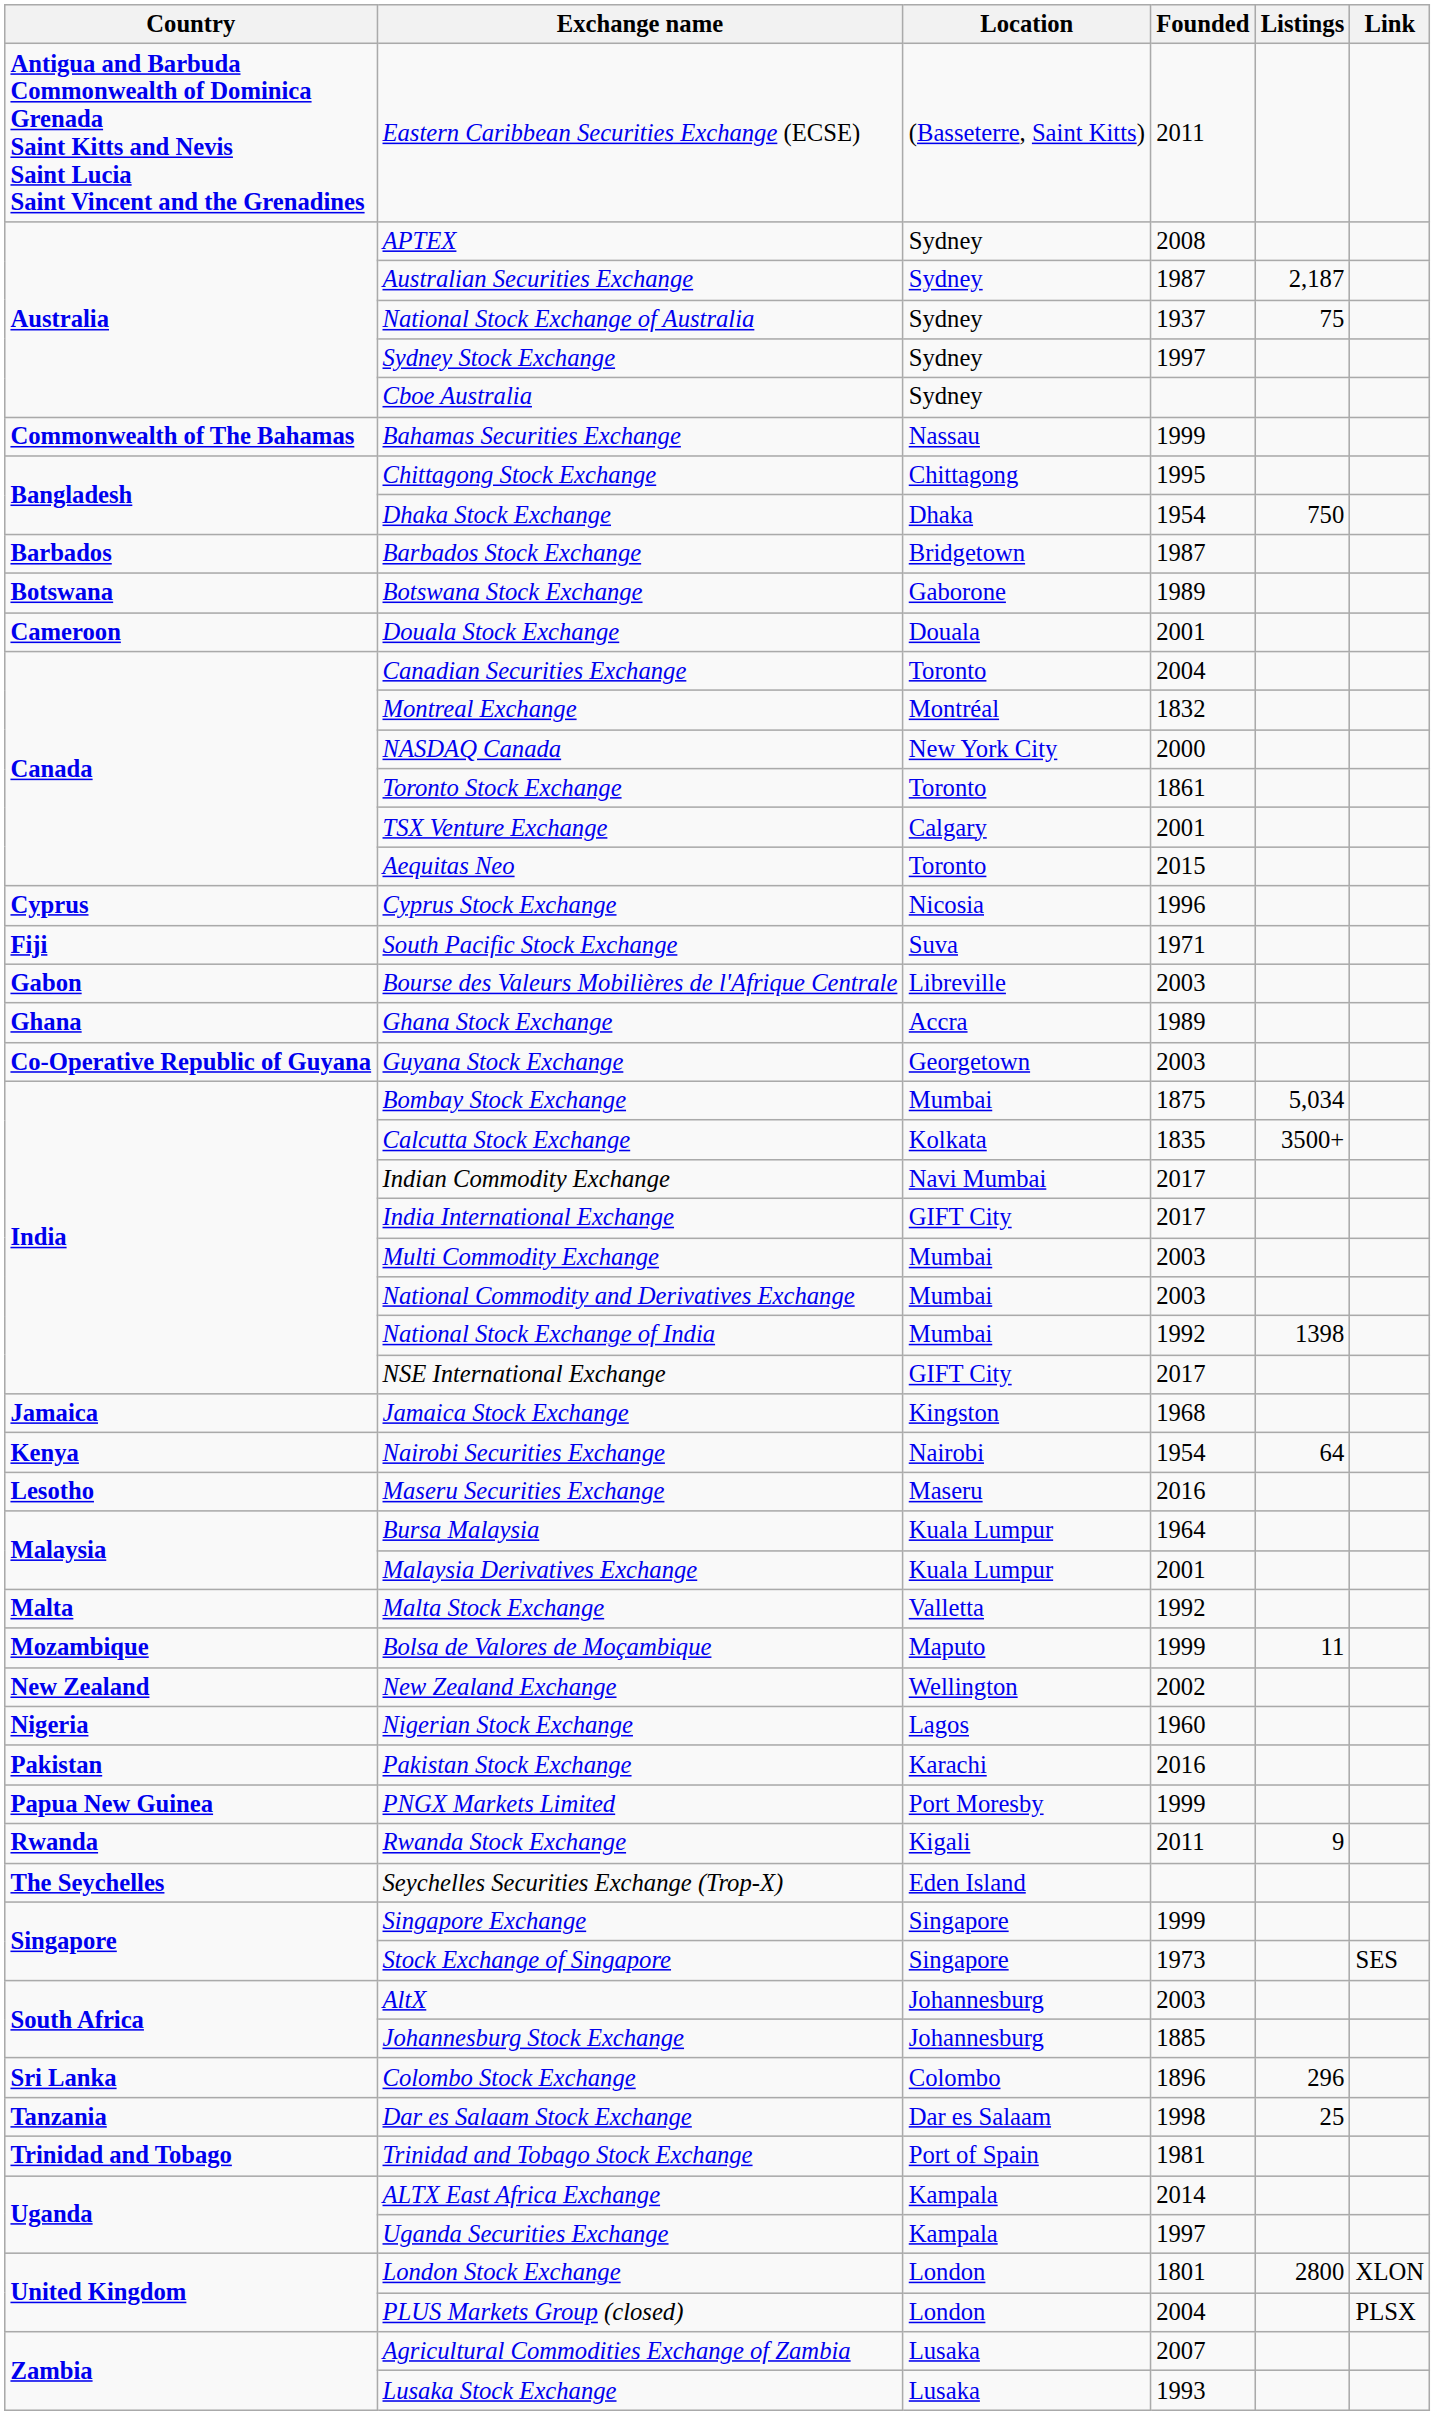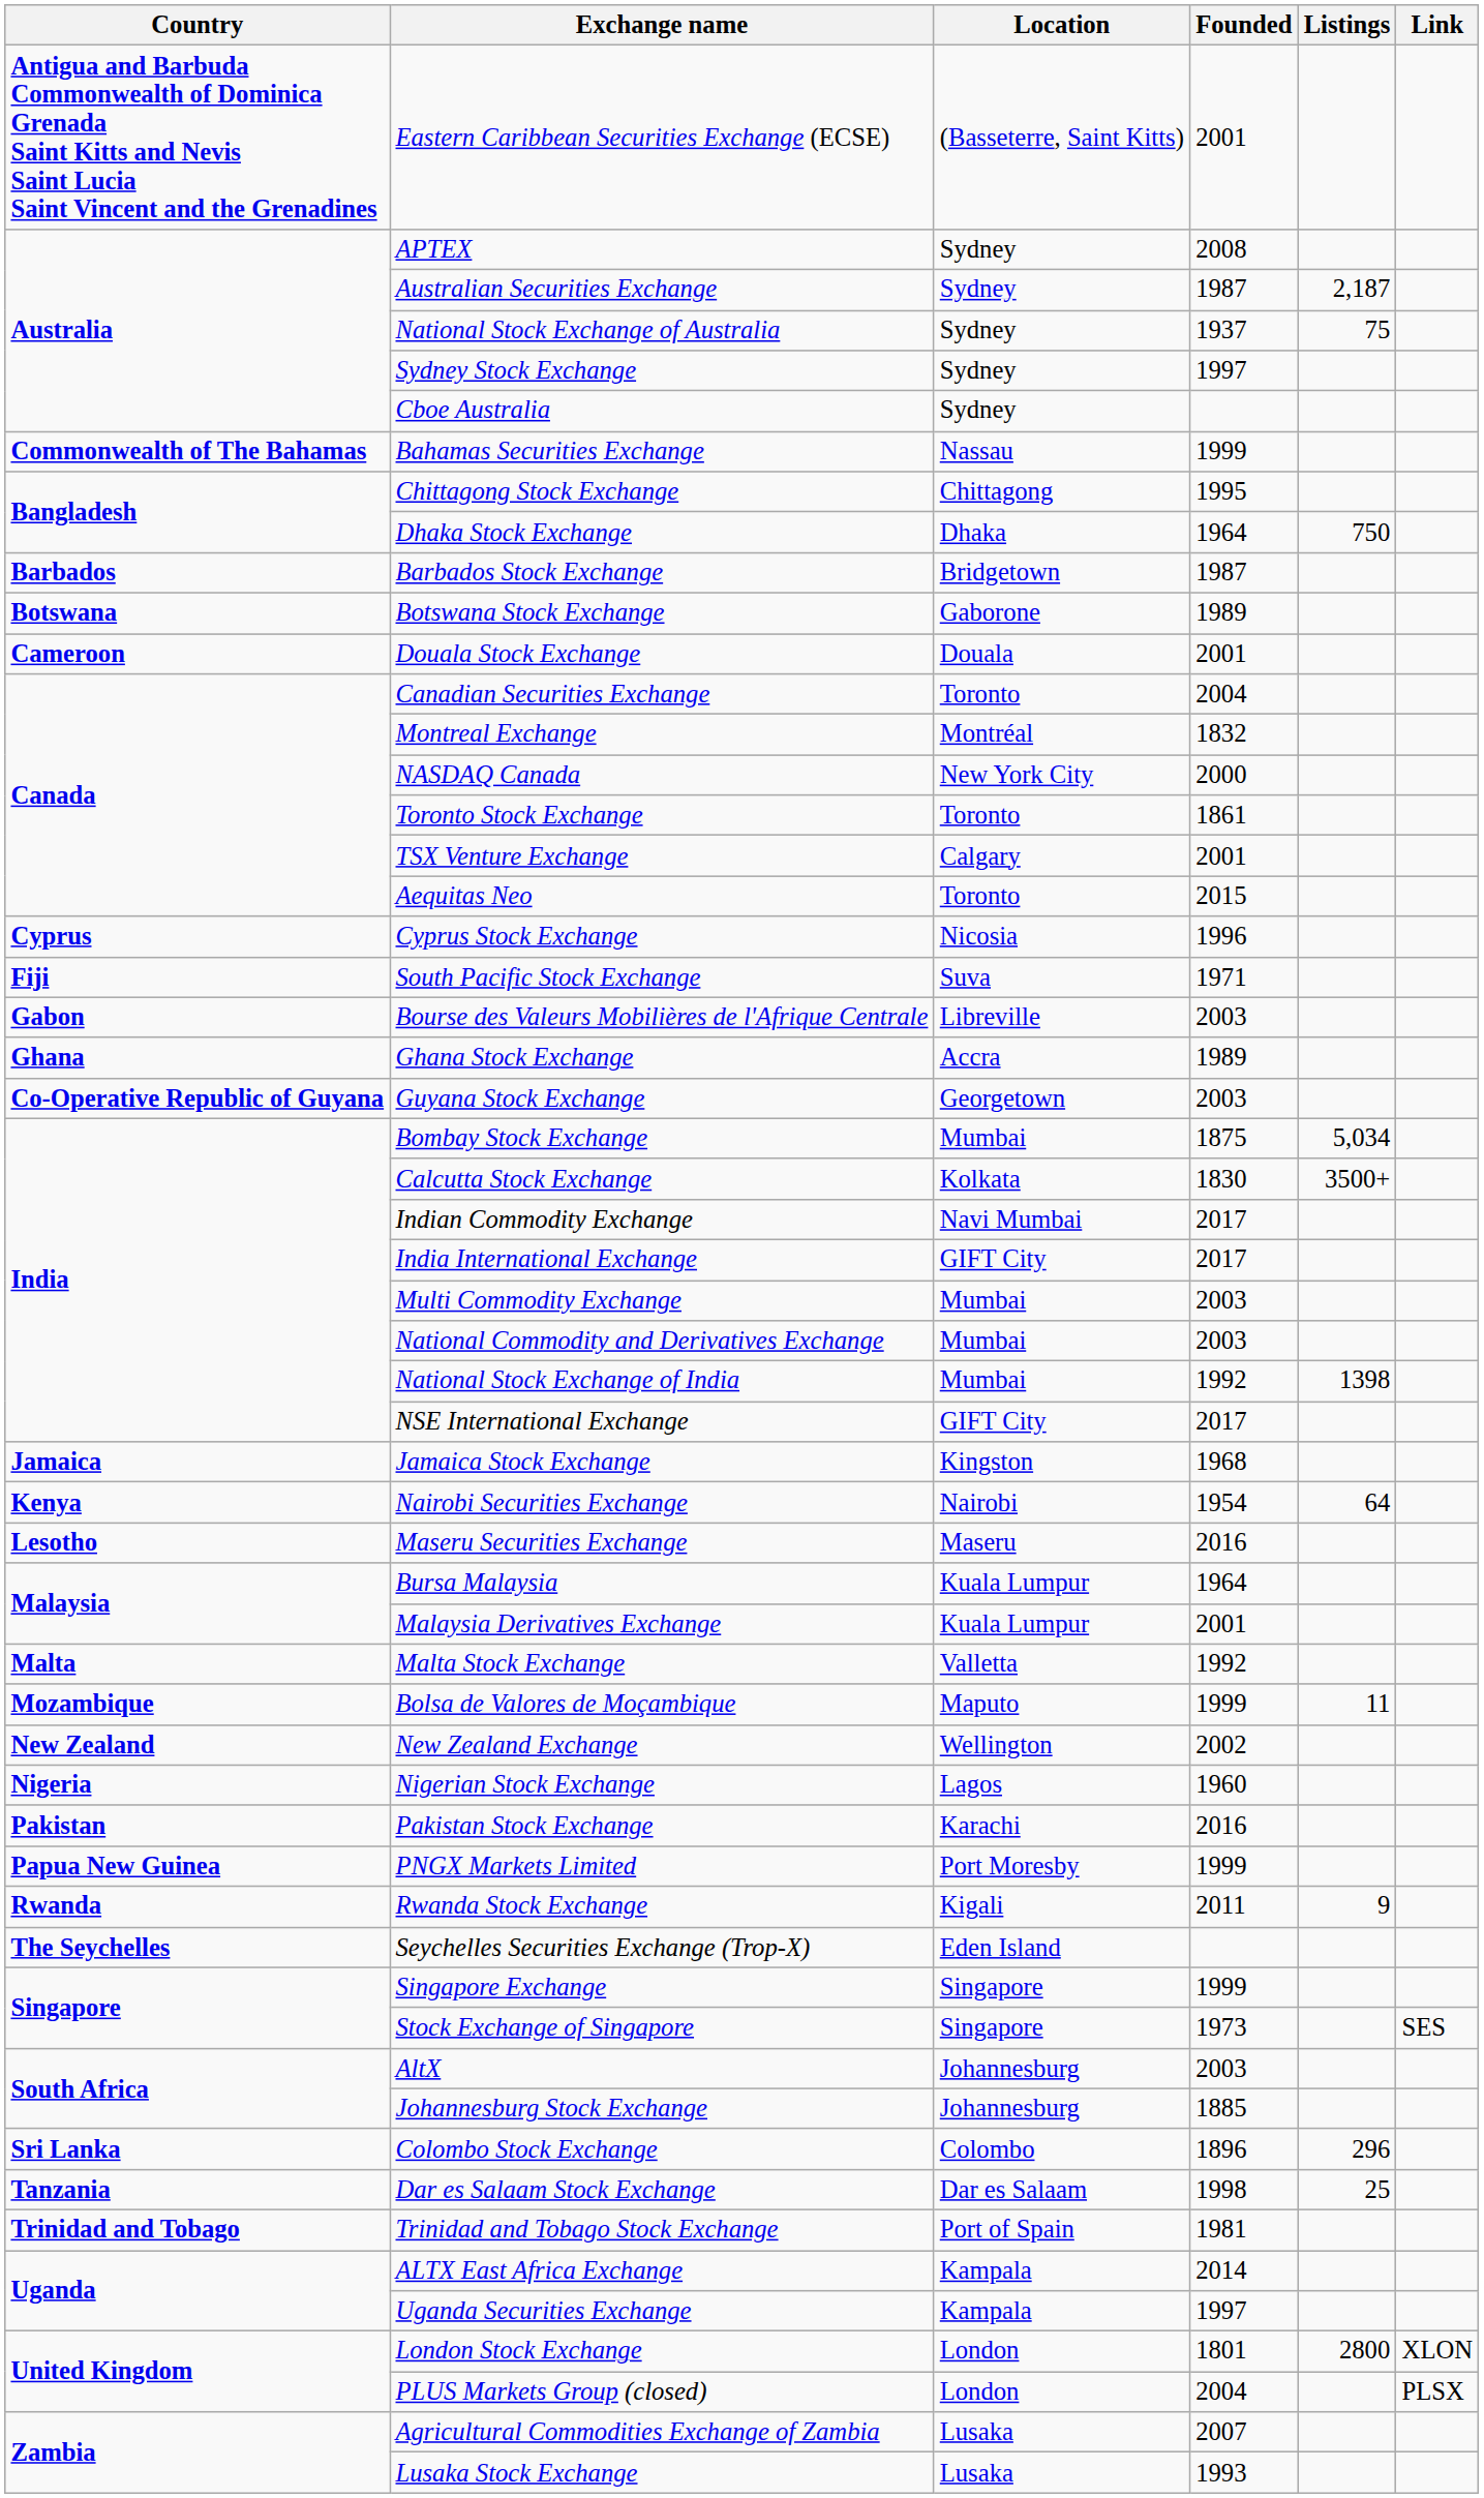Eastern Caribbean Securities Exchange (ECSE) | Founded: 2011 -> 2001
Dhaka Stock Exchange | Founded: 1954 -> 1964
Calcutta Stock Exchange | Founded: 1835 -> 1830
